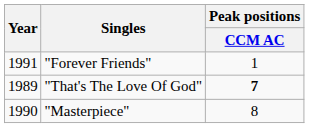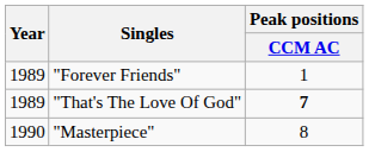"Forever Friends" | Year: 1991 -> 1989
